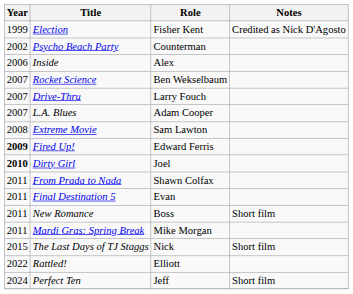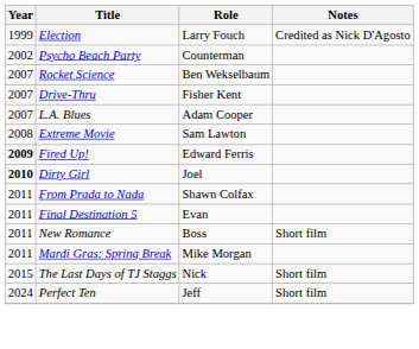Election | Role: Fisher Kent -> Larry Fouch
- row: 2006 | Inside | Alex
Drive-Thru | Role: Larry Fouch -> Fisher Kent
- row: 2022 | Rattled! | Elliott
